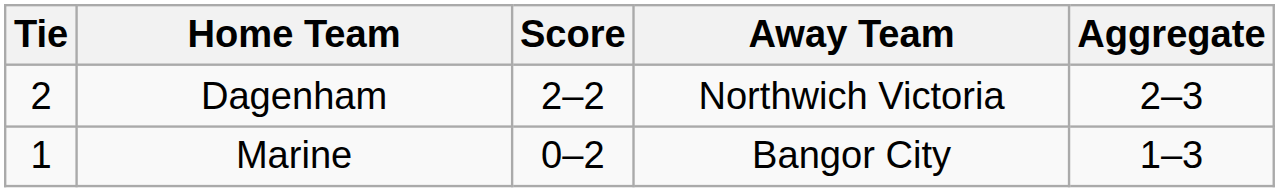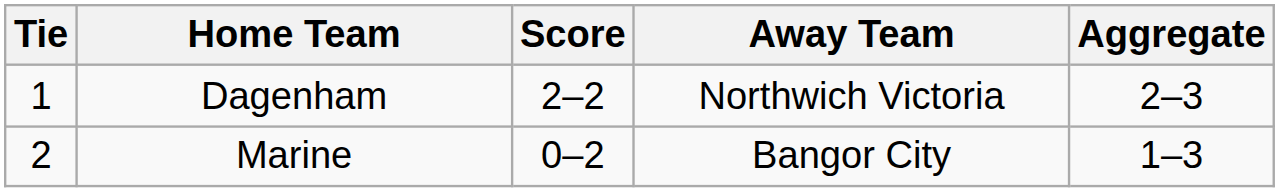Dagenham | Tie: 2 -> 1
Marine | Tie: 1 -> 2
